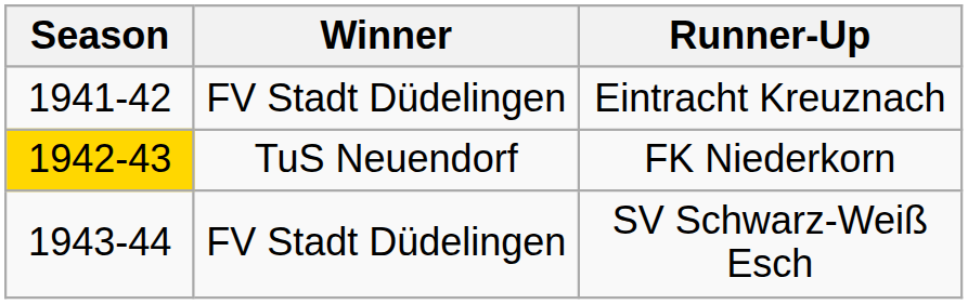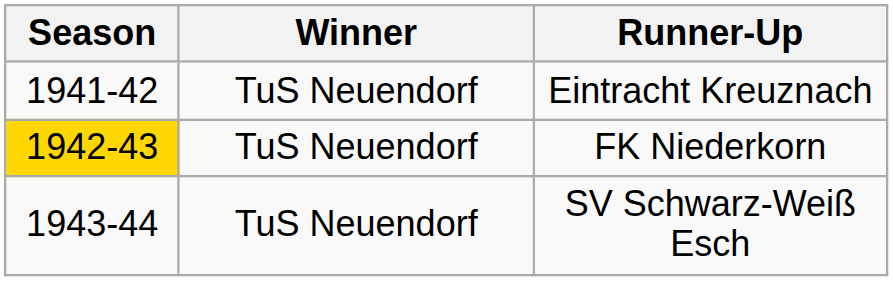Eintracht Kreuznach | Winner: FV Stadt Düdelingen -> TuS Neuendorf
SV Schwarz-Weiß Esch | Winner: FV Stadt Düdelingen -> TuS Neuendorf
